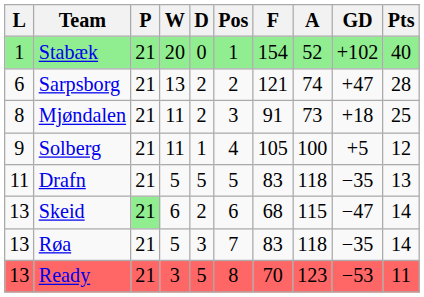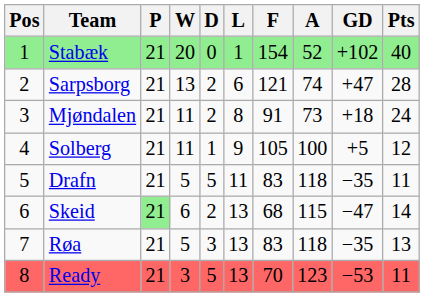columns swapped: Pos <-> L
Mjøndalen | Pts: 25 -> 24
Drafn | Pts: 13 -> 11
Røa | Pts: 14 -> 13
